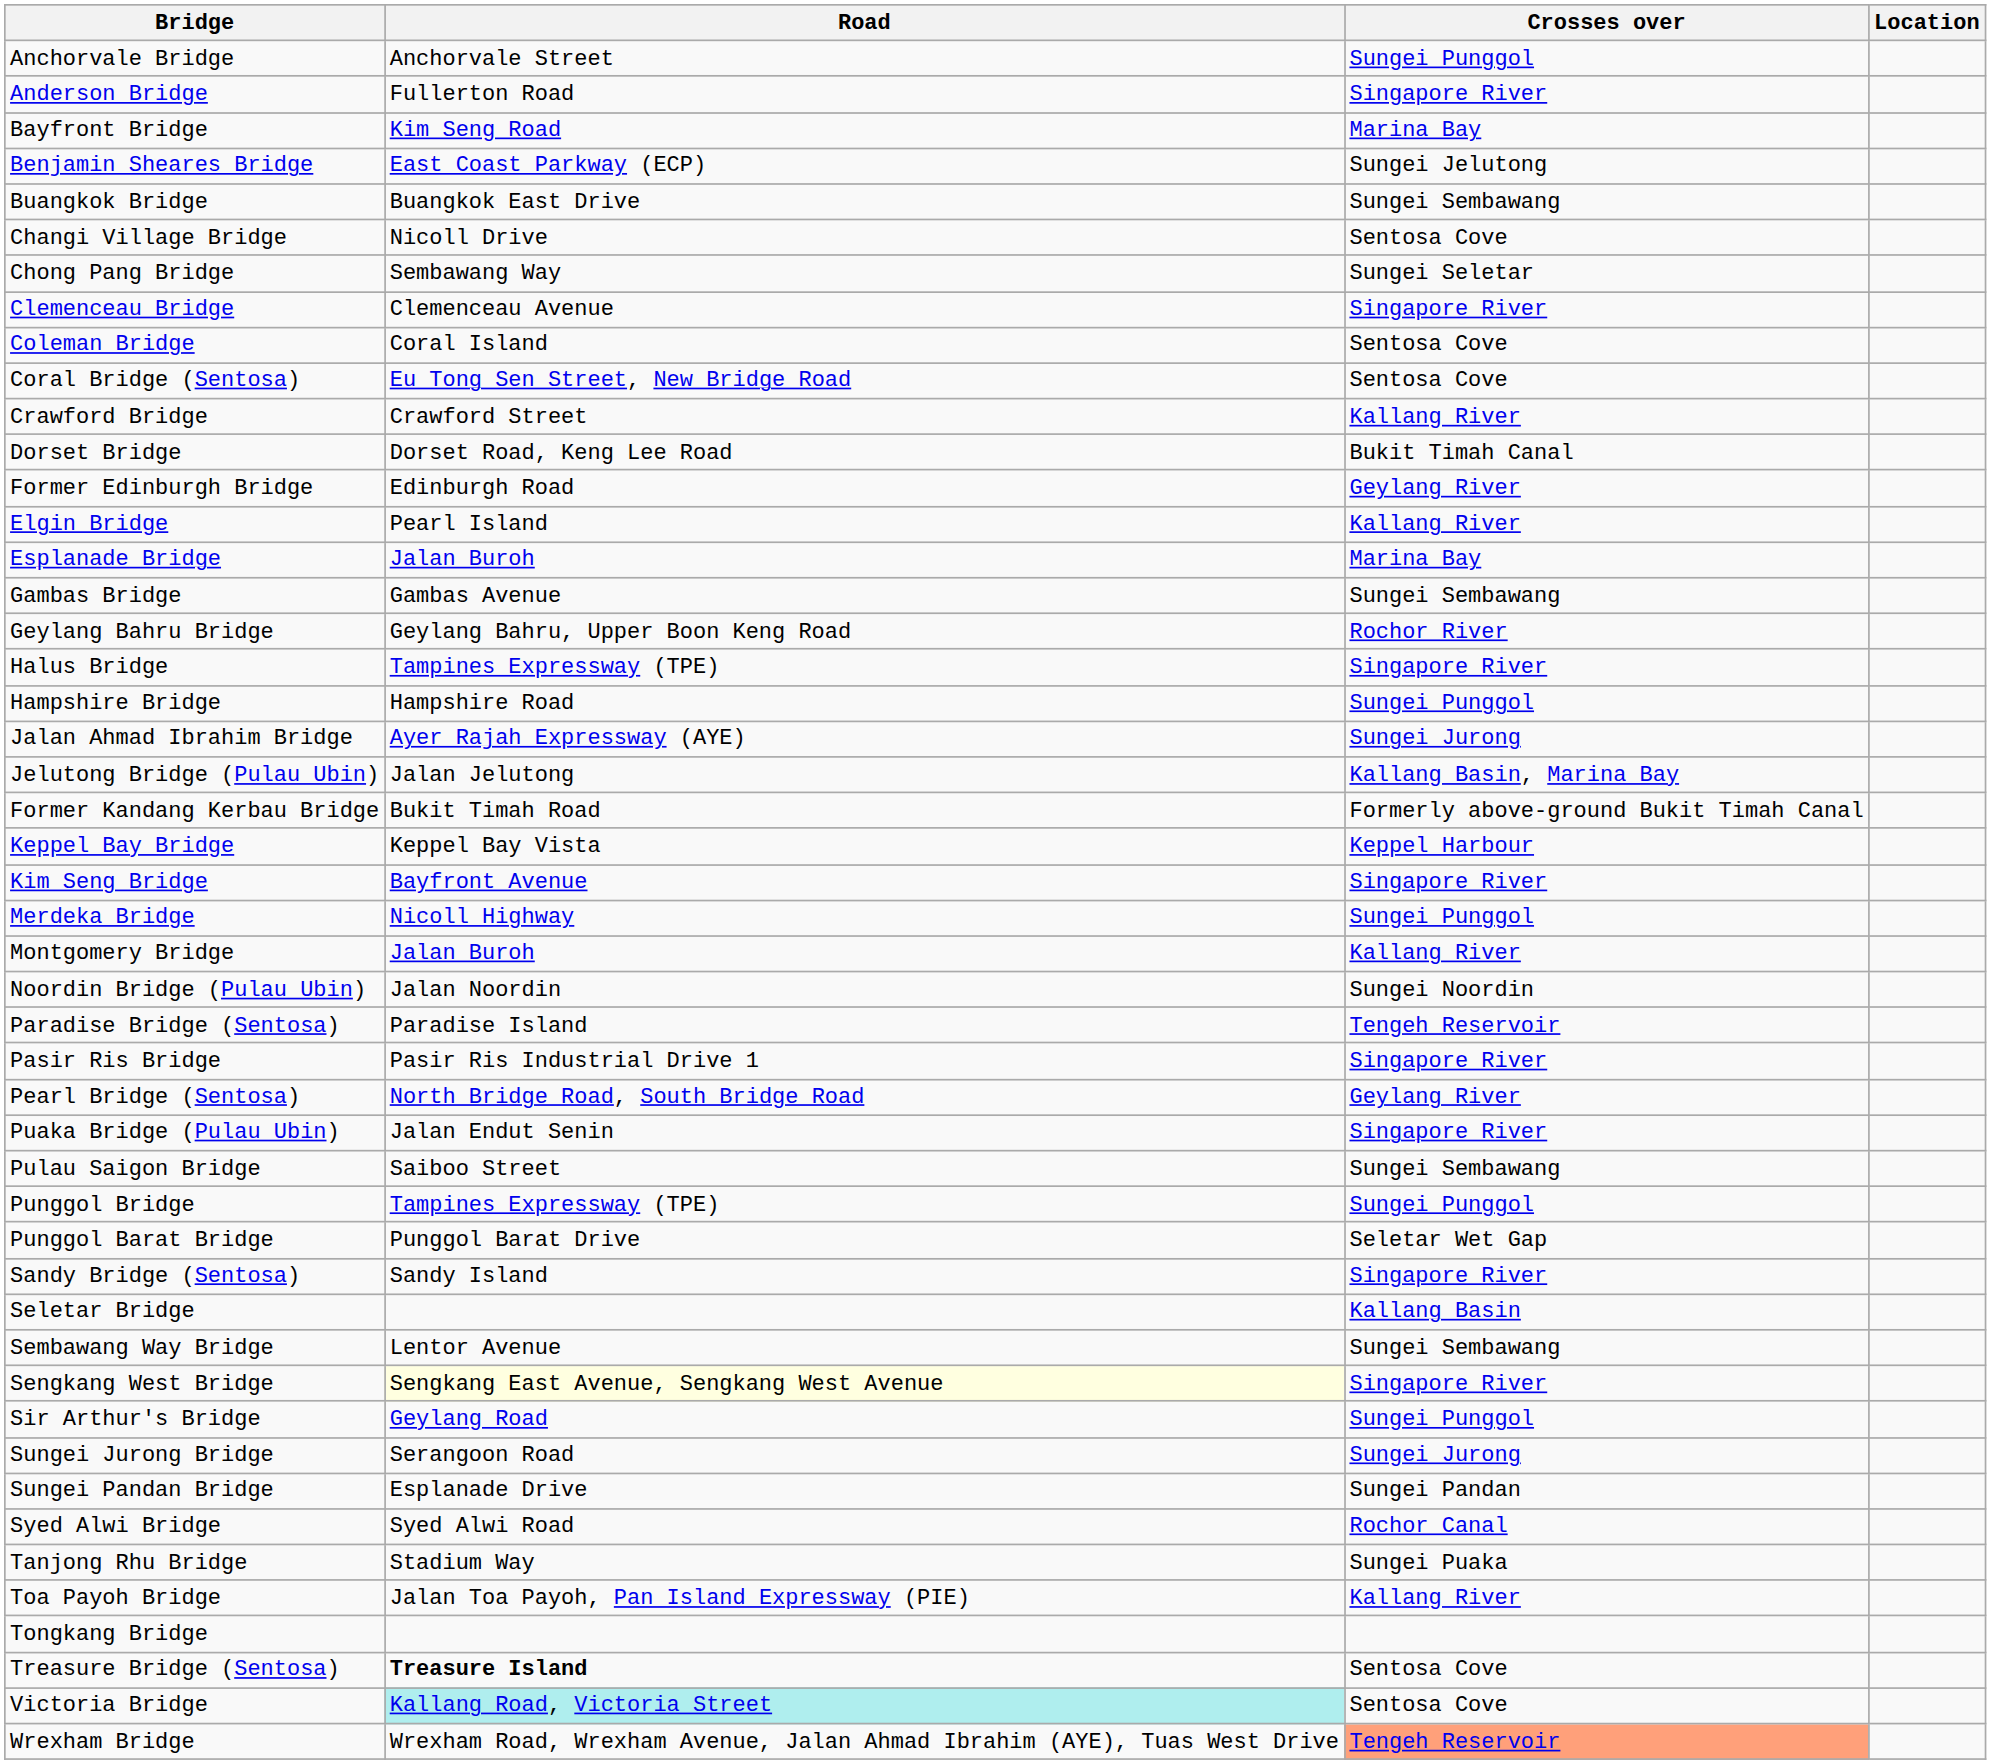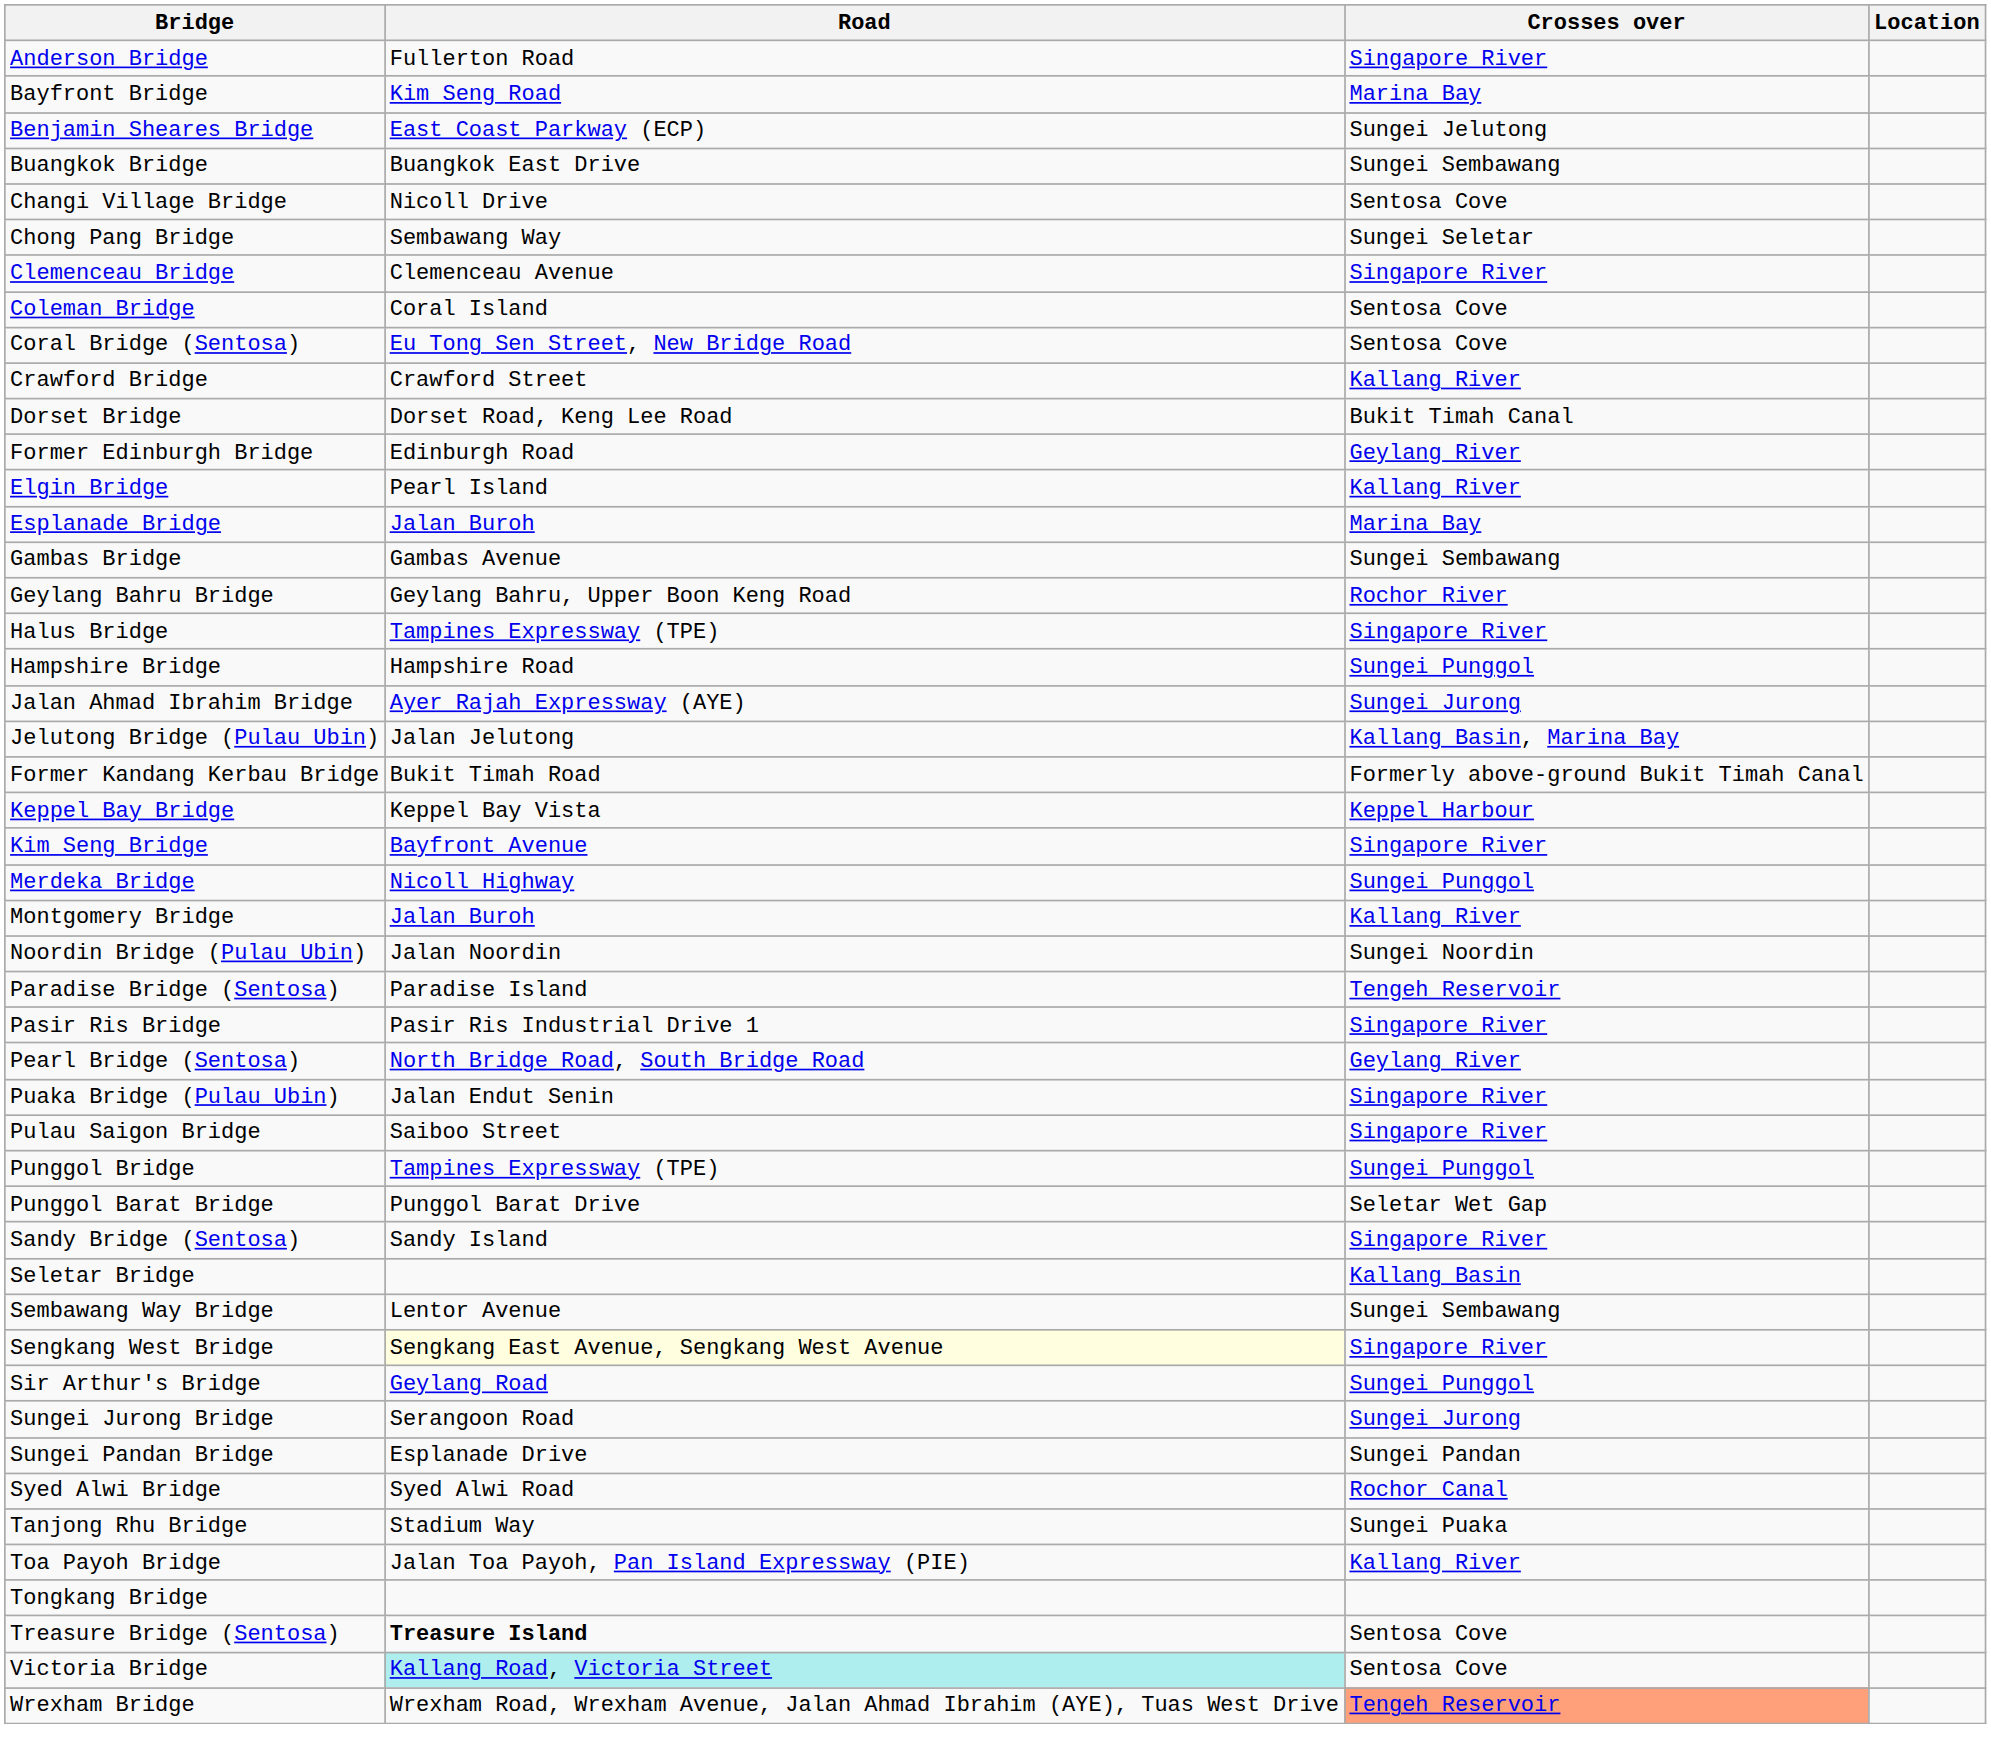- row: Anchorvale Bridge | Anchorvale Street | Sungei Punggol
Pulau Saigon Bridge | Crosses over: Sungei Sembawang -> Singapore River
